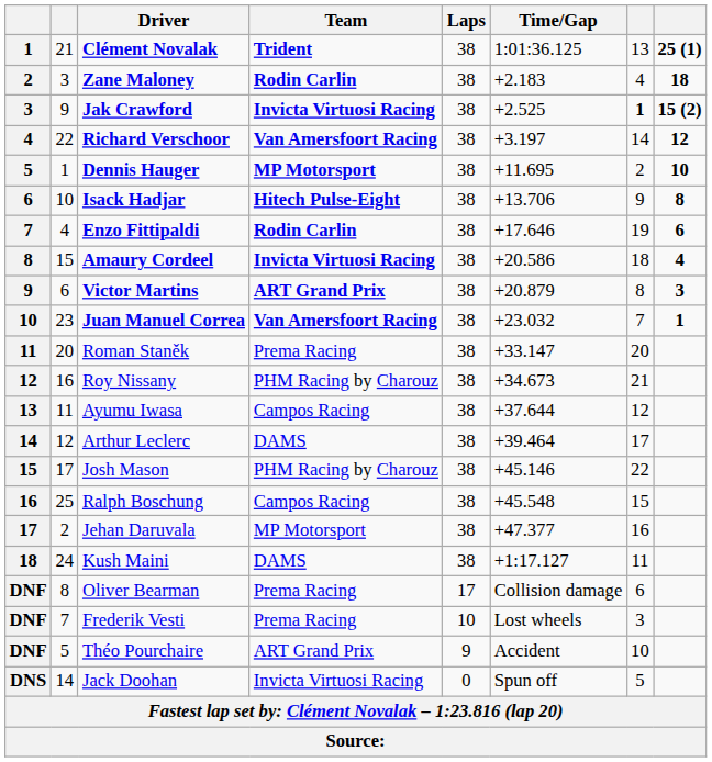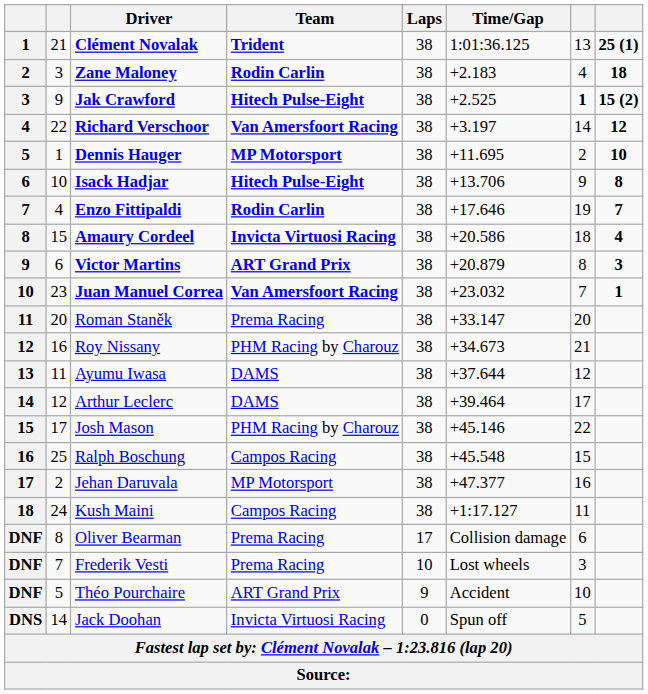Jak Crawford | Team: Invicta Virtuosi Racing -> Hitech Pulse-Eight
Enzo Fittipaldi | column 8: 6 -> 7
Ayumu Iwasa | Team: Campos Racing -> DAMS
Kush Maini | Team: DAMS -> Campos Racing
